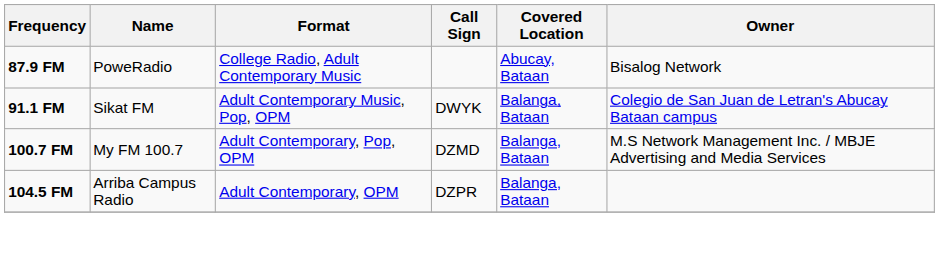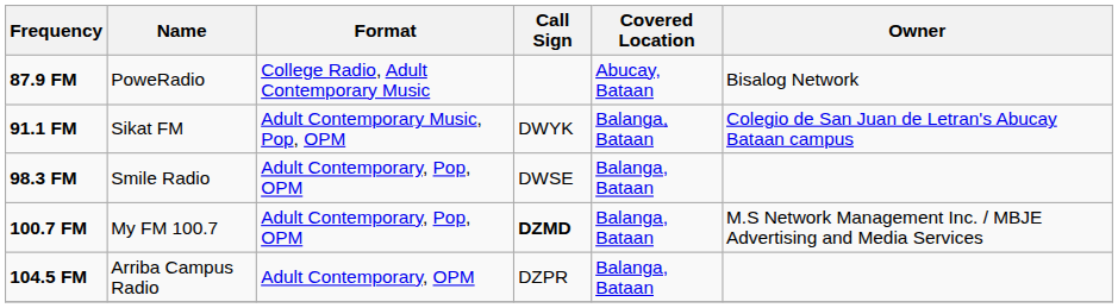+ row: 98.3 FM | Smile Radio | Adult Contemporary, Pop, OPM | DWSE | Balanga, Bataan
100.7 FM | Call Sign: normal -> bold
